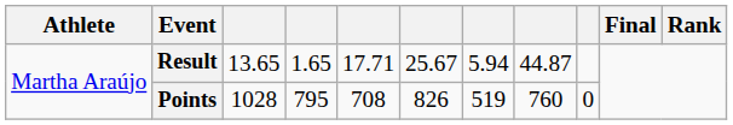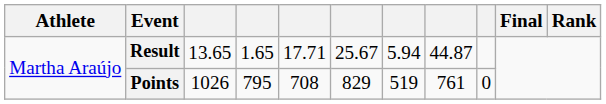Points | column 3: 1028 -> 1026
Points | column 6: 826 -> 829
Points | column 8: 760 -> 761
